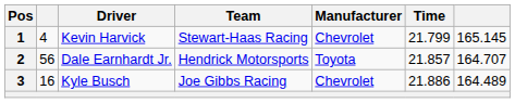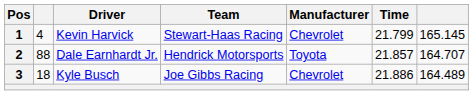2 | column 2: 56 -> 88
3 | column 2: 16 -> 18
